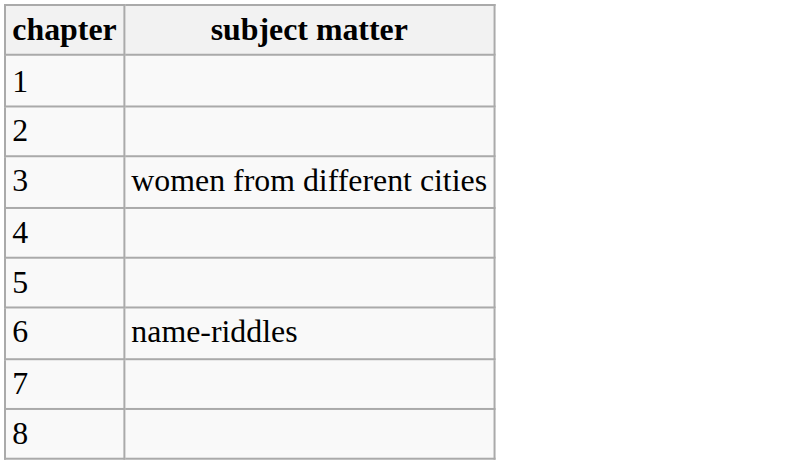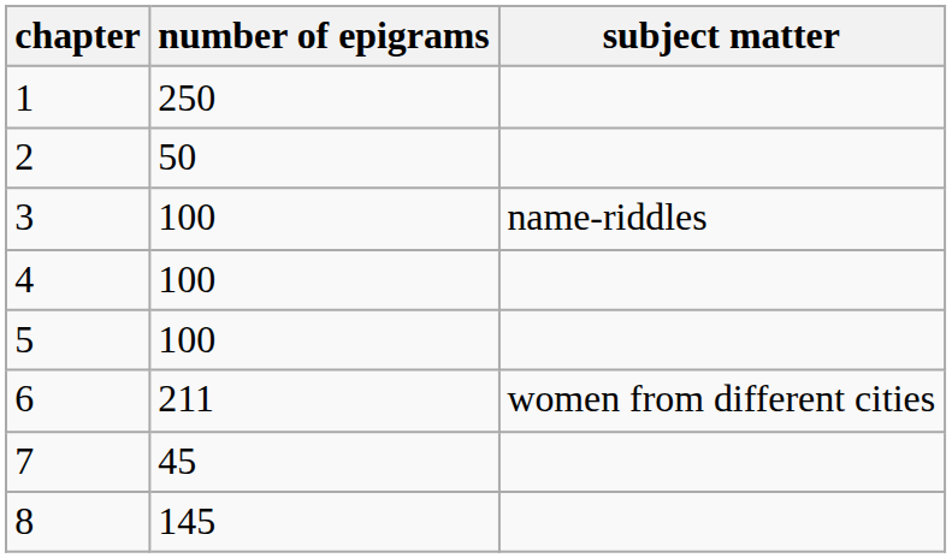+ column: number of epigrams | 250 | 50 | 100 | 100 | 100 | 211 | 45 | 145
3 | subject matter: women from different cities -> name-riddles
6 | subject matter: name-riddles -> women from different cities
